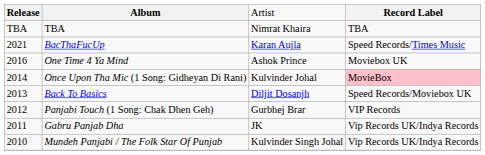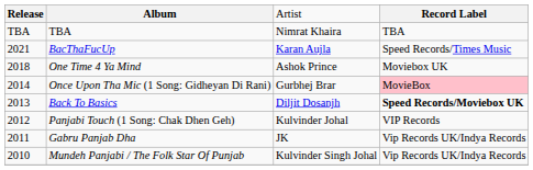One Time 4 Ya Mind | column 1: 2016 -> 2018
Once Upon Tha Mic (1 Song: Gidheyan Di Rani) | column 3: Kulvinder Johal -> Gurbhej Brar
Back To Basics | column 4: normal -> bold
Panjabi Touch (1 Song: Chak Dhen Geh) | column 3: Gurbhej Brar -> Kulvinder Johal
